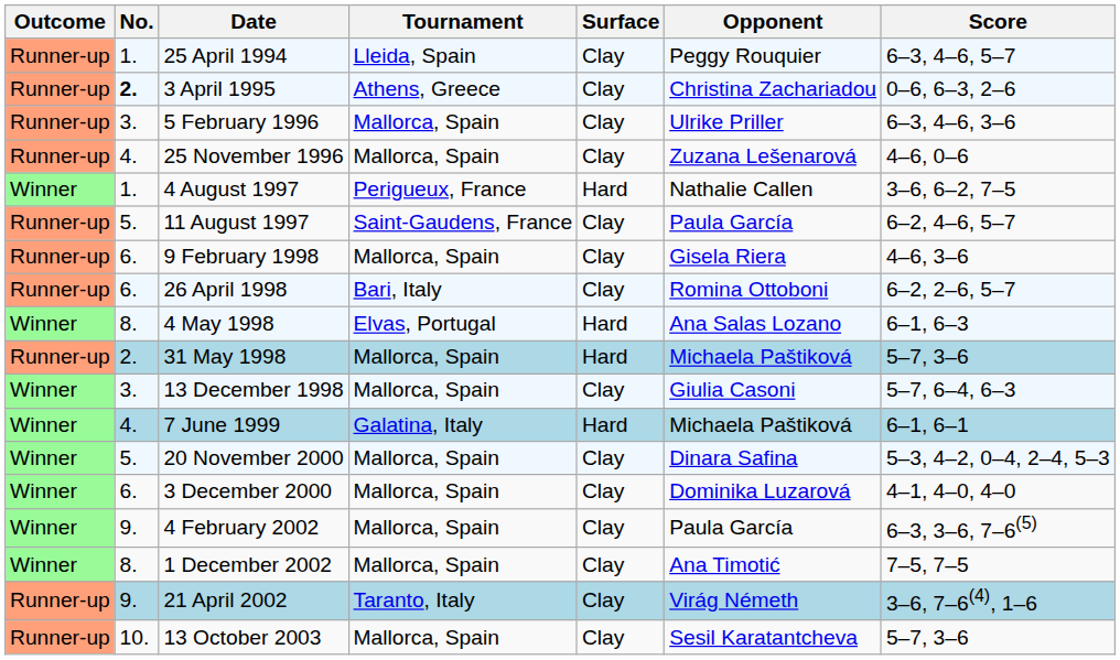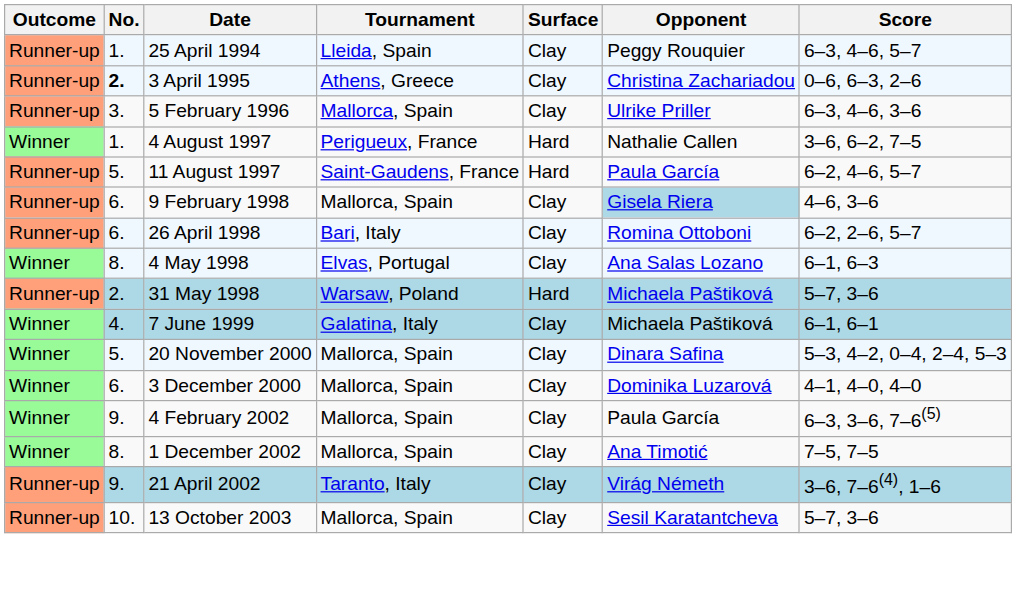- row: Runner-up | 4. | 25 November 1996 | Mallorca, Spain | Clay | Zuzana Lešenarová | 4–6, 0–6
11 August 1997 | Surface: Clay -> Hard
9 February 1998 | Opponent: no background -> lightblue background
4 May 1998 | Surface: Hard -> Clay
31 May 1998 | Tournament: Mallorca, Spain -> Warsaw, Poland
- row: Winner | 3. | 13 December 1998 | Mallorca, Spain | Clay | Giulia Casoni | 5–7, 6–4, 6–3
7 June 1999 | Surface: Hard -> Clay
